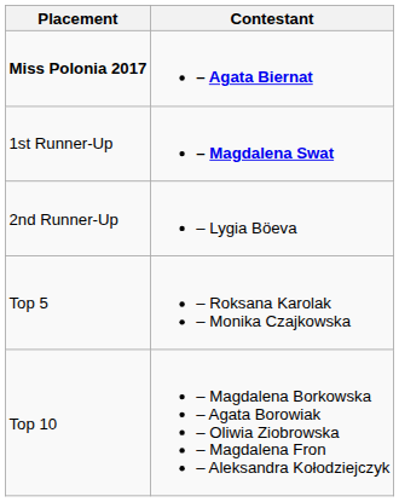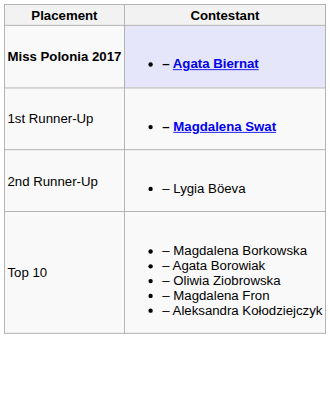Miss Polonia 2017 | Contestant: no background -> lavender background
- row: Top 5 | – Roksana Karolak – Monika Czajkowska
